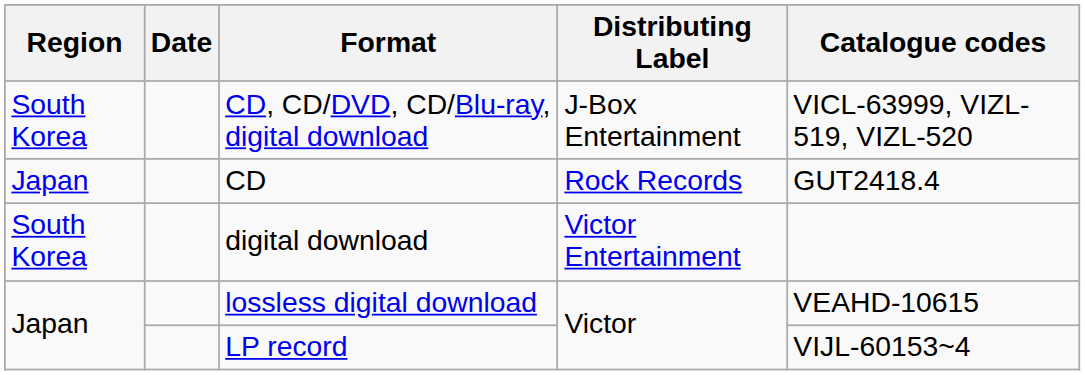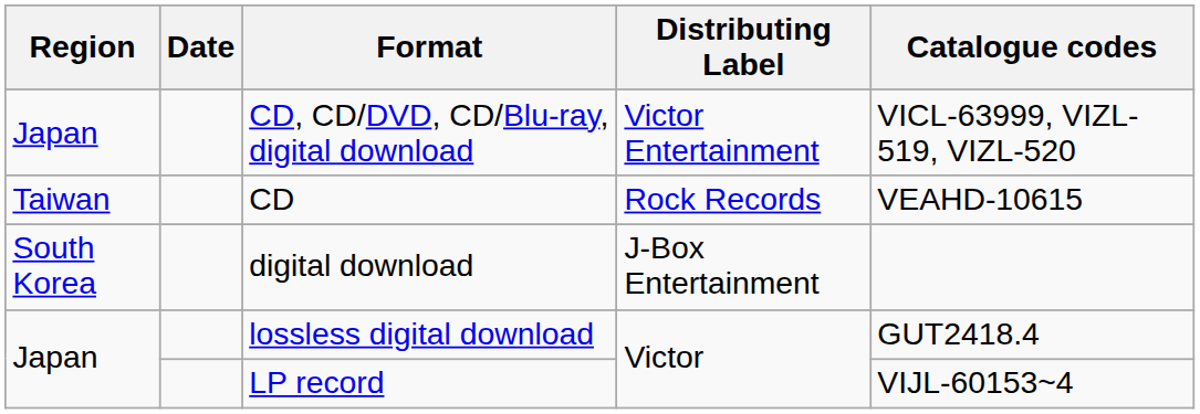CD, CD/DVD, CD/Blu-ray, digital download | Region: South Korea -> Japan
CD, CD/DVD, CD/Blu-ray, digital download | Distributing Label: J-Box Entertainment -> Victor Entertainment
CD | Region: Japan -> Taiwan
CD | Catalogue codes: GUT2418.4 -> VEAHD-10615
digital download | Distributing Label: Victor Entertainment -> J-Box Entertainment
lossless digital download | Catalogue codes: VEAHD-10615 -> GUT2418.4
